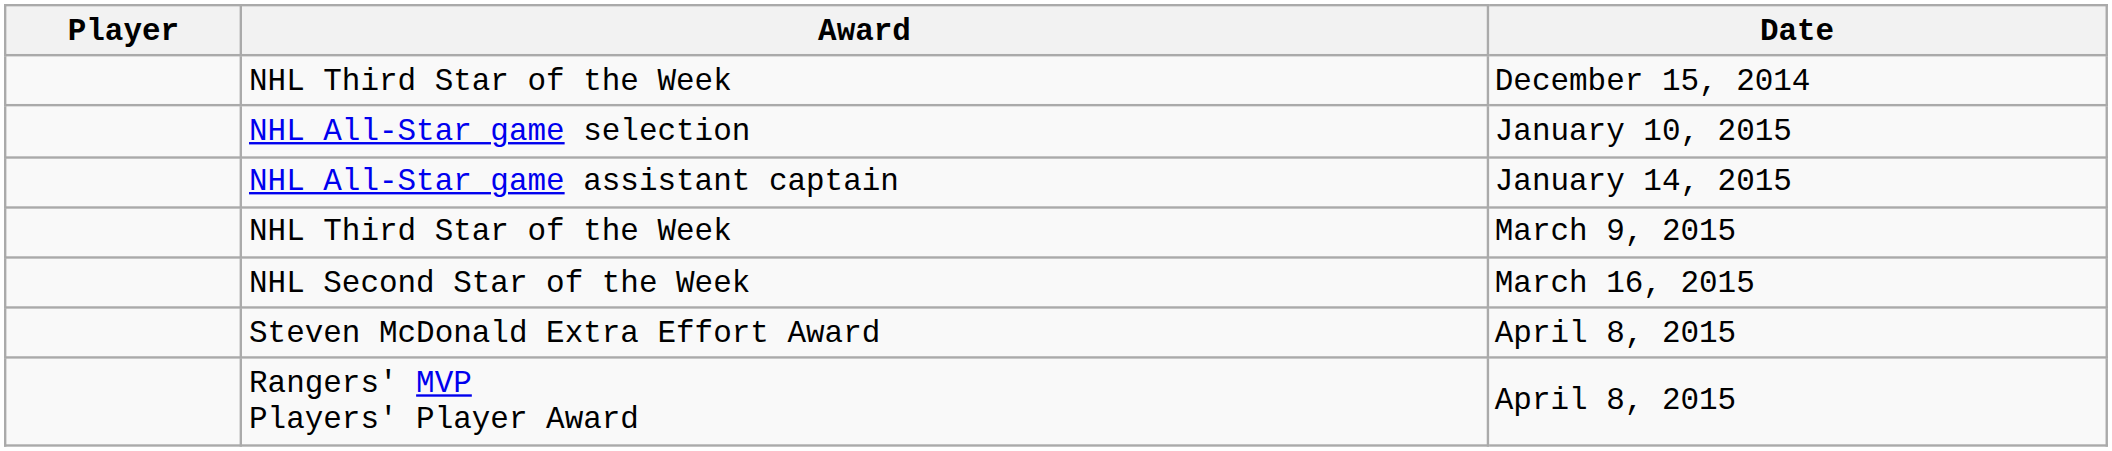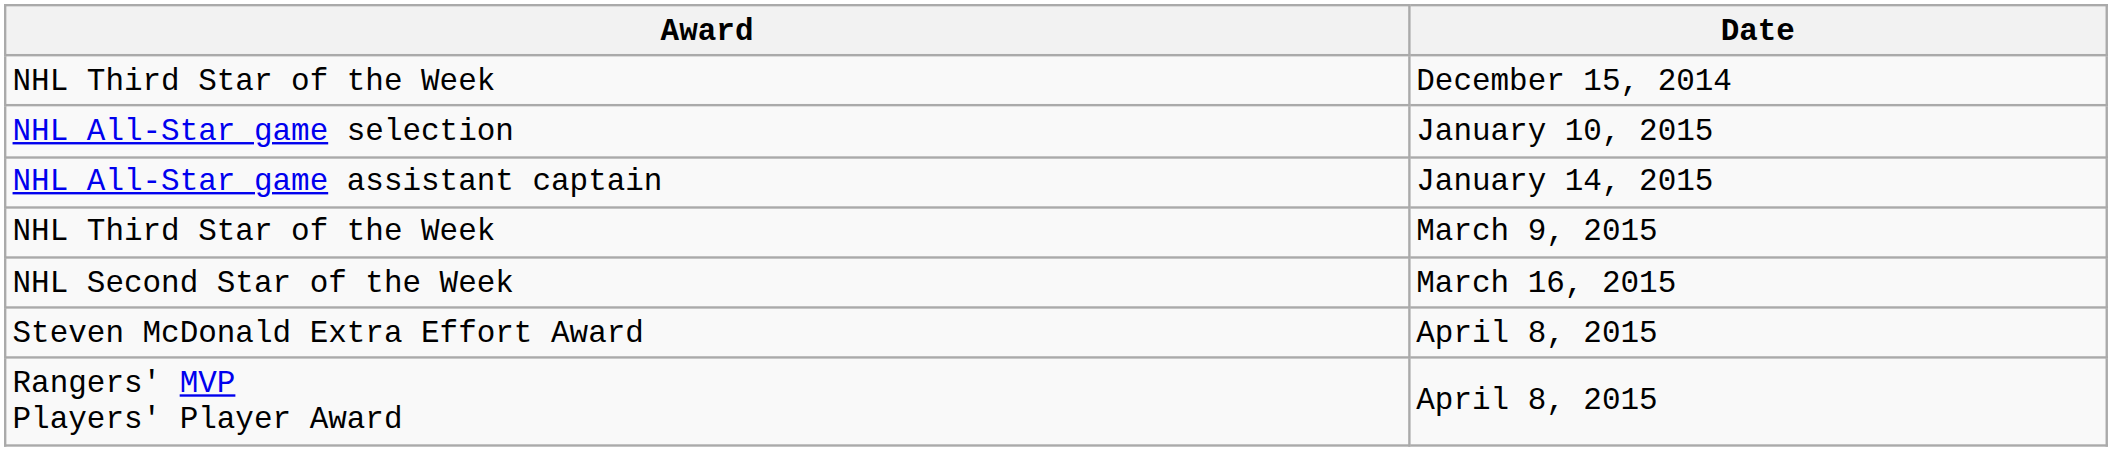- column: Player
